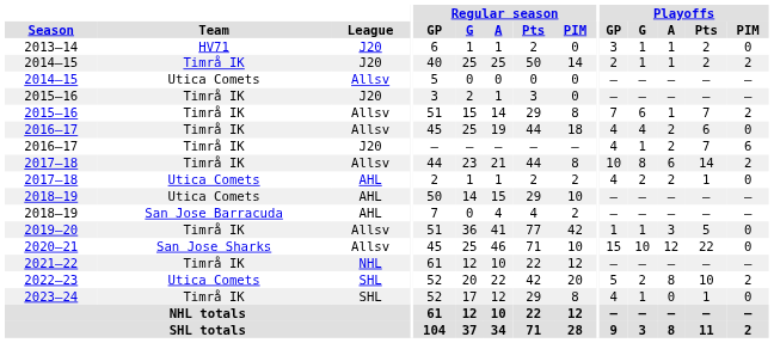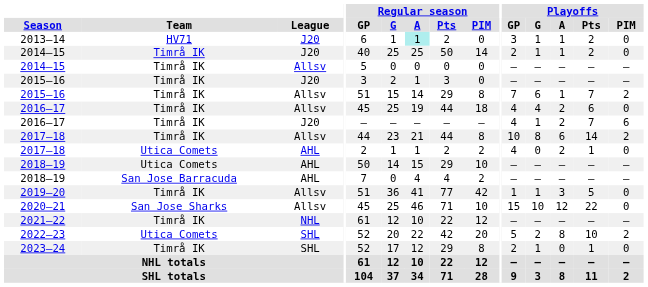2013–14 | Regular season / A: no background -> paleturquoise background
2014–15 / J20 | Playoffs / PIM: 2 -> 0
2014–15 / Allsv | Team: Utica Comets -> Timrå IK
2017–18 / AHL | Playoffs / G: 2 -> 0
2023–24 | Playoffs / GP: 4 -> 2
